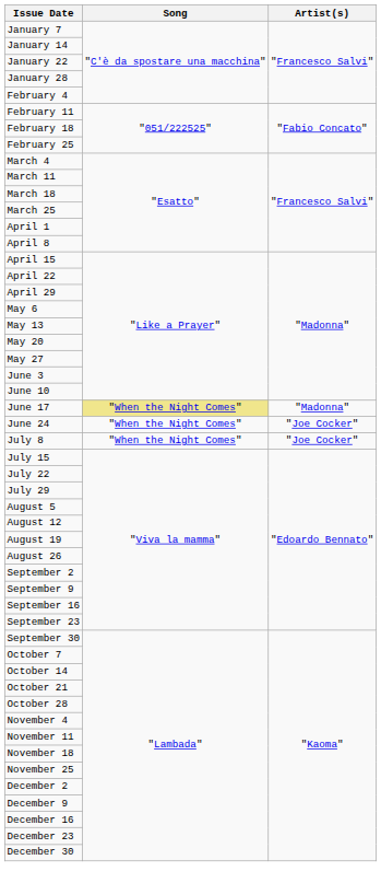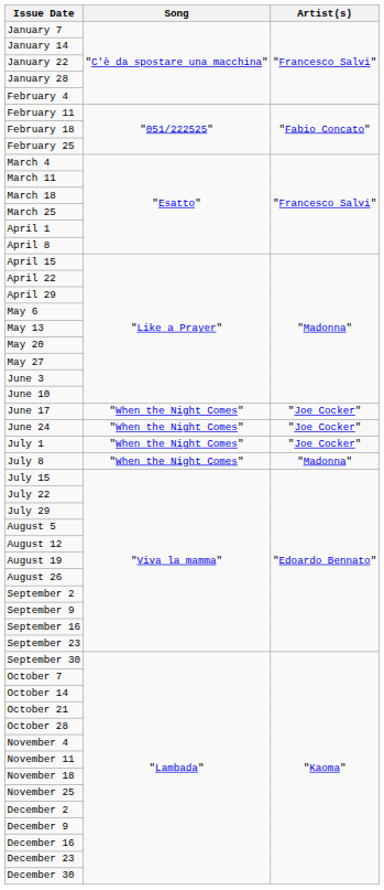June 17 | Song: khaki background -> no background
June 17 | Artist(s): "Madonna" -> "Joe Cocker"
+ row: July 1 | "When the Night Comes" | "Joe Cocker"
July 8 | Artist(s): "Joe Cocker" -> "Madonna"
